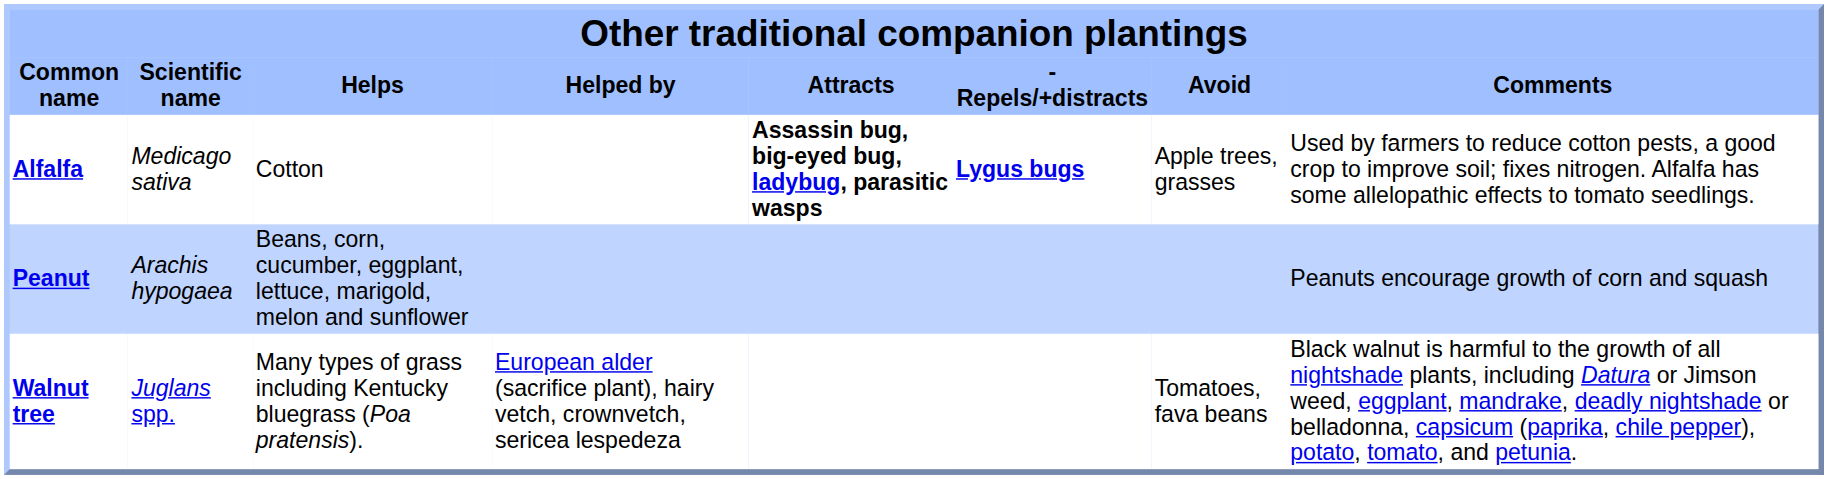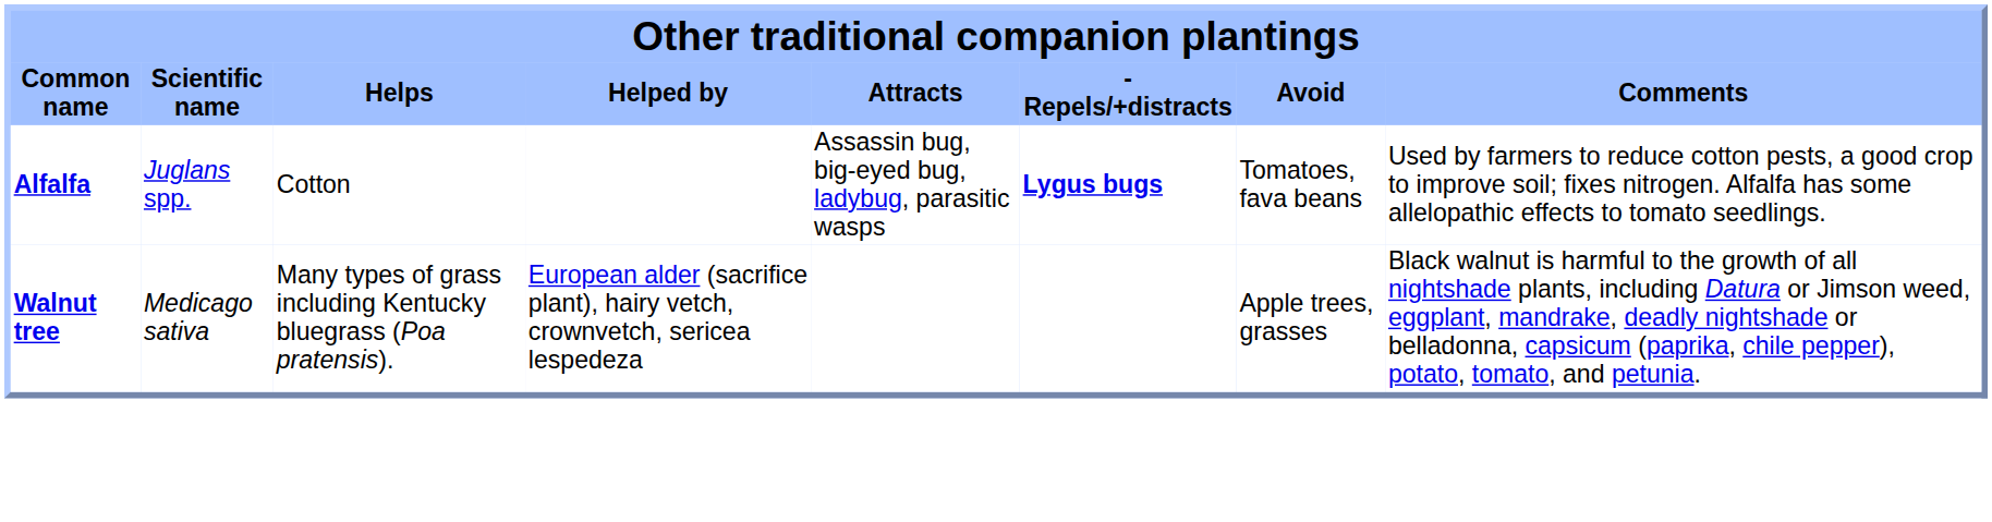Alfalfa | Scientific name: Medicago sativa -> Juglans spp.
Alfalfa | Attracts: bold -> normal
Alfalfa | Avoid: Apple trees, grasses -> Tomatoes, fava beans
- row: Peanut | Arachis hypogaea | Beans, corn, cucumber, eggplant, lettuce, marigold, melon and sunflower | Peanuts encourage growth of corn and squash
Walnut tree | Scientific name: Juglans spp. -> Medicago sativa
Walnut tree | Avoid: Tomatoes, fava beans -> Apple trees, grasses
